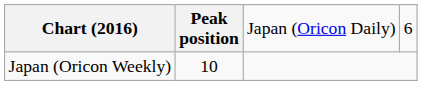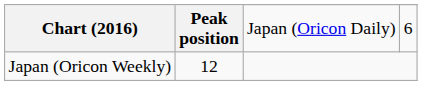Japan (Oricon Weekly) | Peak position: 10 -> 12
